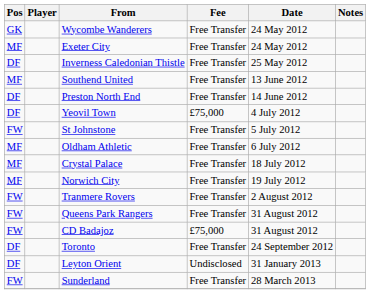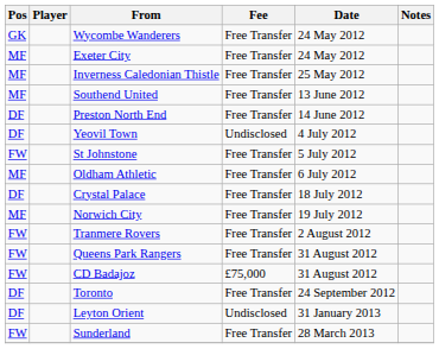Inverness Caledonian Thistle | Pos: DF -> MF
Yeovil Town | Fee: £75,000 -> Undisclosed
Crystal Palace | Pos: MF -> DF
